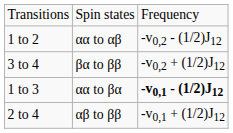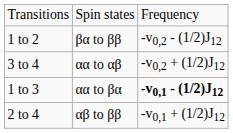1 to 2 | column 2: αα to αβ -> βα to ββ
3 to 4 | column 2: βα to ββ -> αα to αβ
